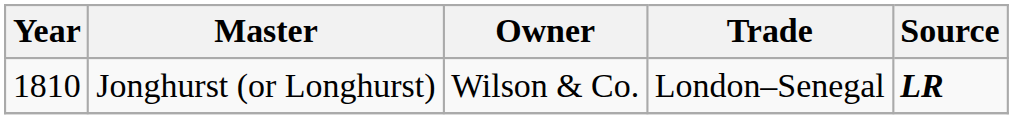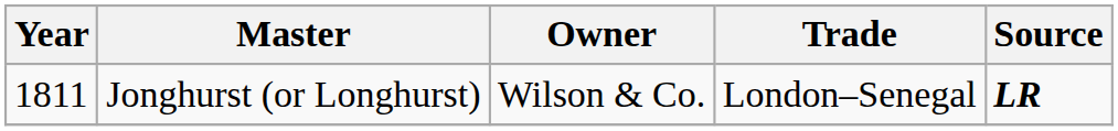Jonghurst (or Longhurst) | Year: 1810 -> 1811
